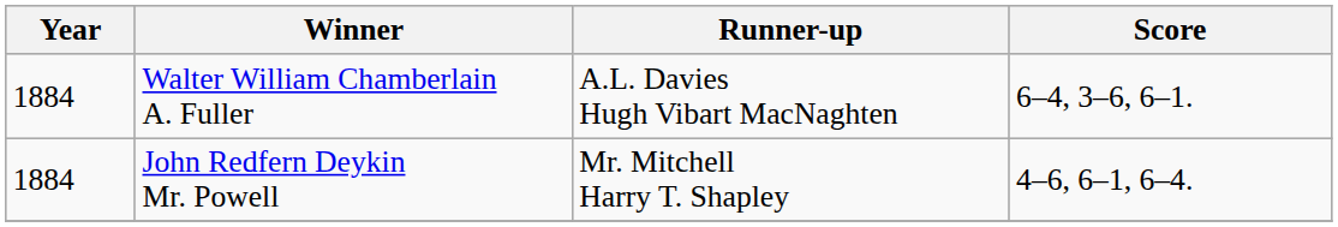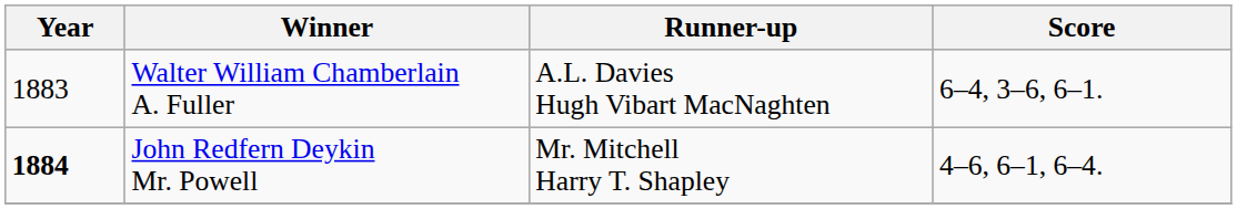Walter William Chamberlain A. Fuller | Year: 1884 -> 1883
John Redfern Deykin Mr. Powell | Year: normal -> bold
